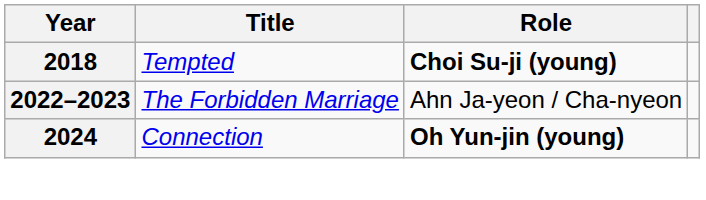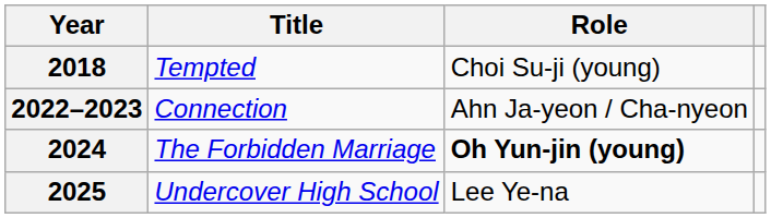2018 | Role: bold -> normal
2022–2023 | Title: The Forbidden Marriage -> Connection
2024 | Title: Connection -> The Forbidden Marriage
+ row: 2025 | Undercover High School | Lee Ye-na
